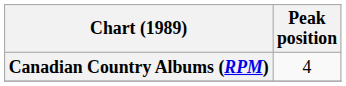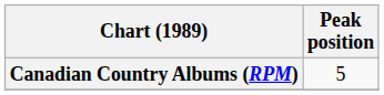Canadian Country Albums (RPM) | Peak position: 4 -> 5
